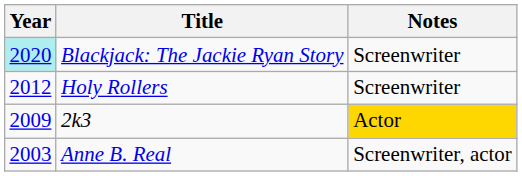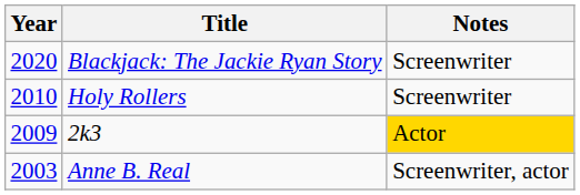Blackjack: The Jackie Ryan Story | Year: paleturquoise background -> no background
Holy Rollers | Year: 2012 -> 2010
